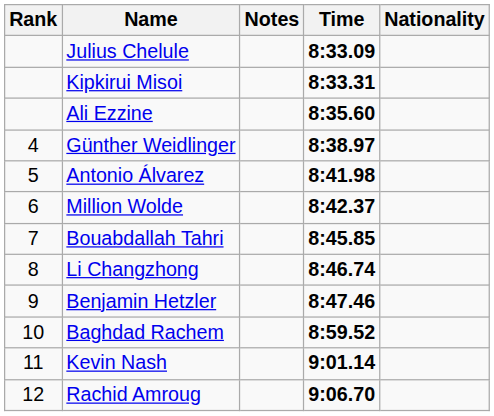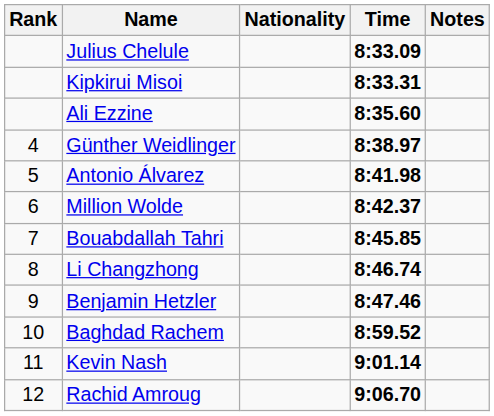columns swapped: Nationality <-> Notes
